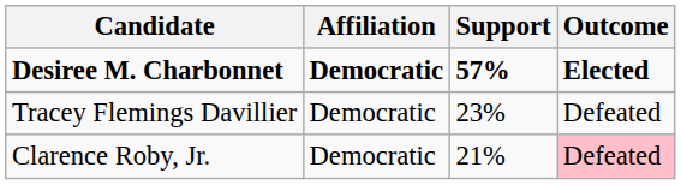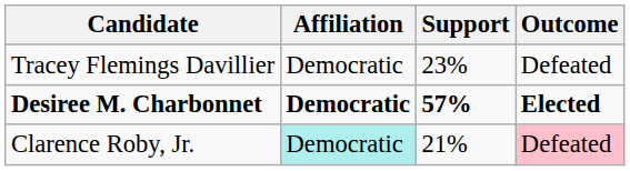rows swapped: Desiree M. Charbonnet <-> Tracey Flemings Davillier
Clarence Roby, Jr. | Affiliation: no background -> paleturquoise background
